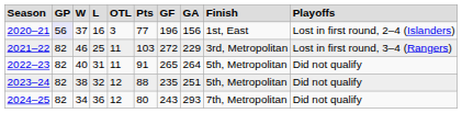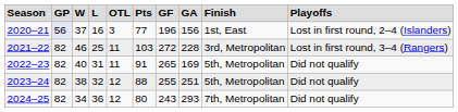2021–22 | column 8: 229 -> 228
2022–23 | column 8: 264 -> 169
2023–24 | column 7: 235 -> 255
